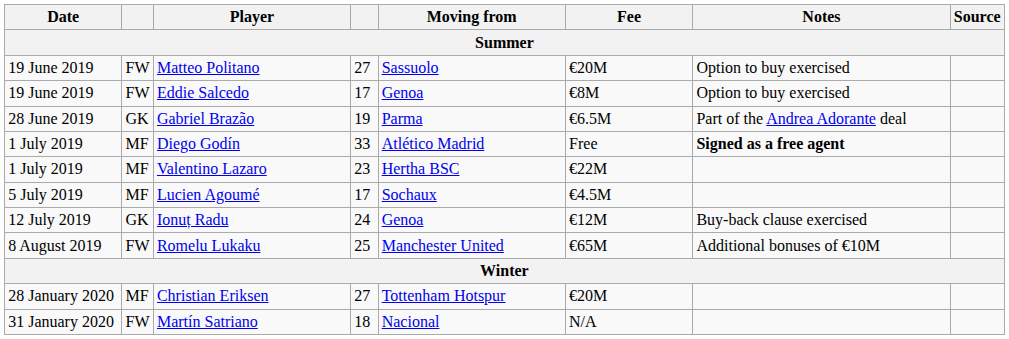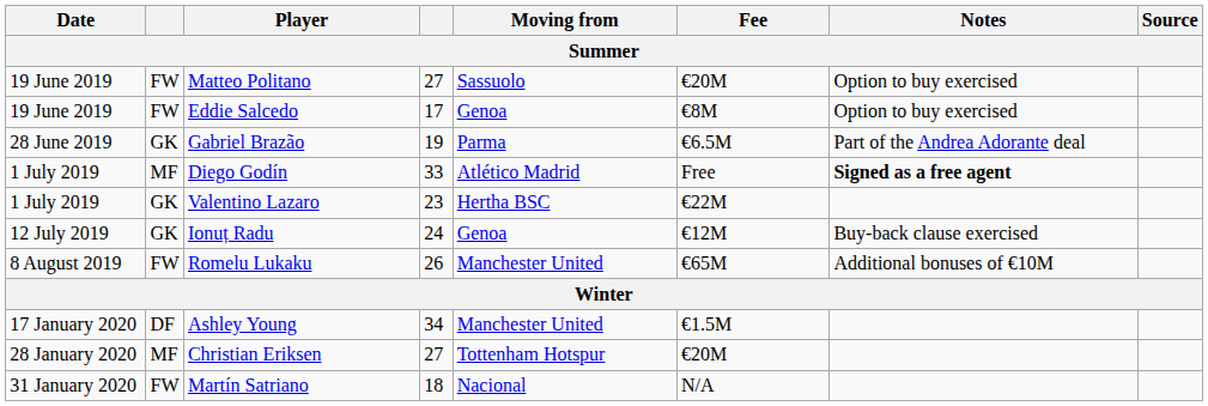Valentino Lazaro | column 2: MF -> GK
- row: 5 July 2019 | MF | Lucien Agoumé | 17 | Sochaux | €4.5M
Romelu Lukaku | column 4: 25 -> 26
+ row: 17 January 2020 | DF | Ashley Young | 34 | Manchester United | €1.5M
